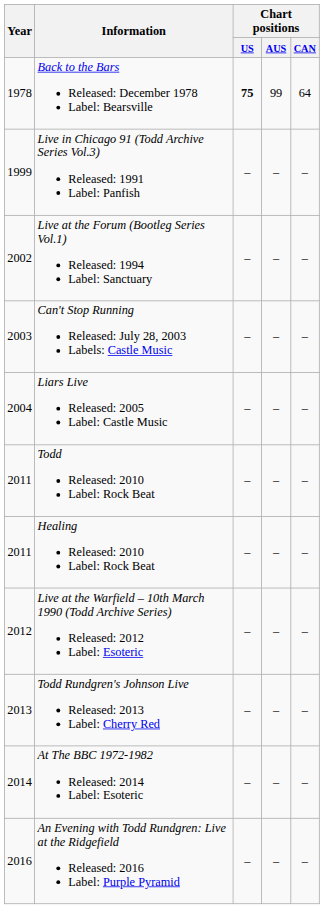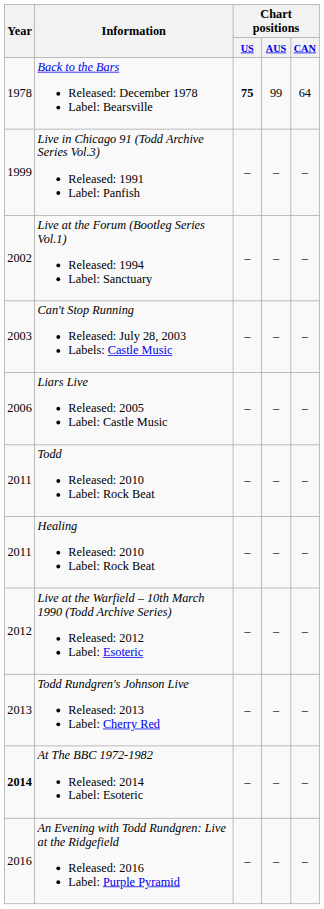Liars Live Released: 2005 Label: Castle Music | Year: 2004 -> 2006
At The BBC 1972-1982 Released: 2014 Label: Esoteric | Year: normal -> bold
